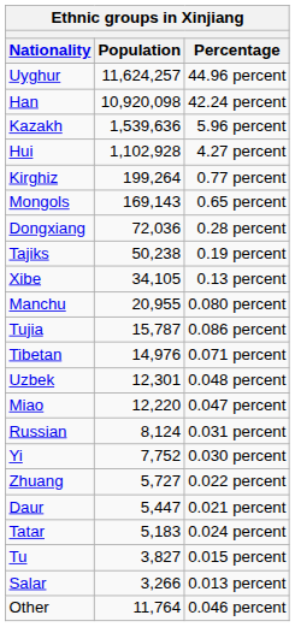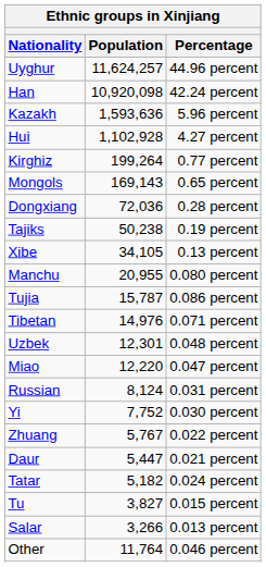Kazakh | Population: 1,539,636 -> 1,593,636
Zhuang | Population: 5,727 -> 5,767
Tatar | Population: 5,183 -> 5,182
